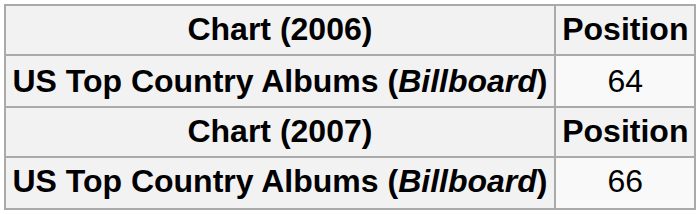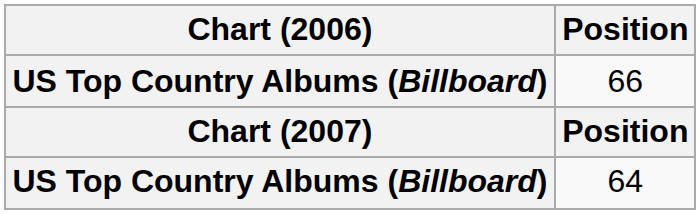rows swapped: 66 <-> 64
